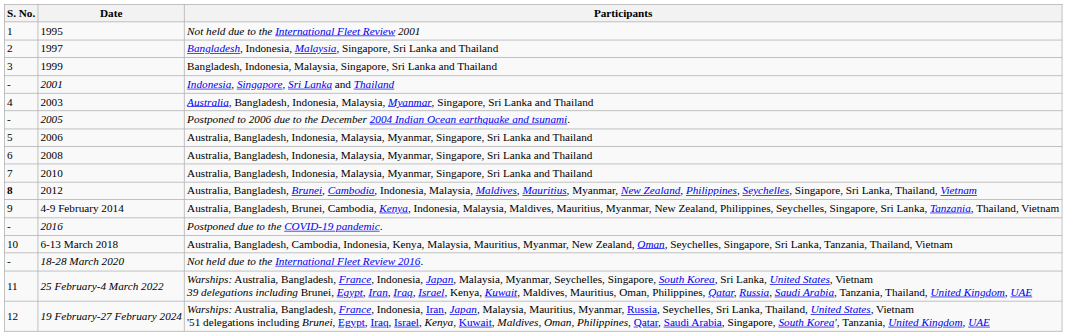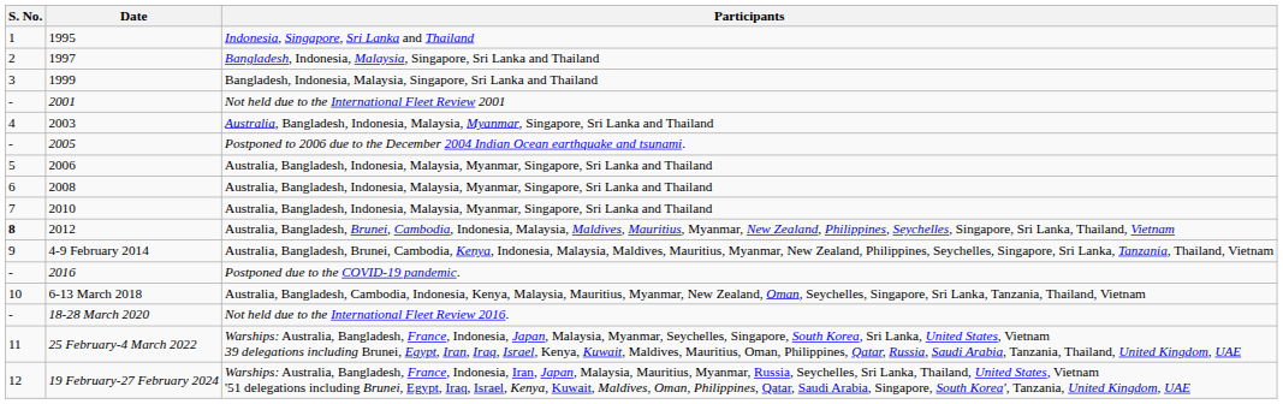1995 | Participants: Not held due to the International Fleet Review 2001 -> Indonesia, Singapore, Sri Lanka and Thailand
2001 | Participants: Indonesia, Singapore, Sri Lanka and Thailand -> Not held due to the International Fleet Review 2001
